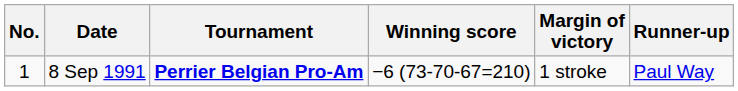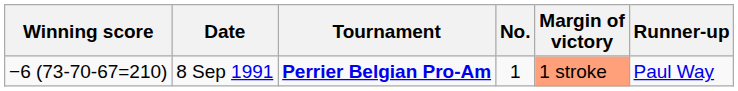columns swapped: No. <-> Winning score
8 Sep 1991 | Margin of victory: no background -> lightsalmon background
